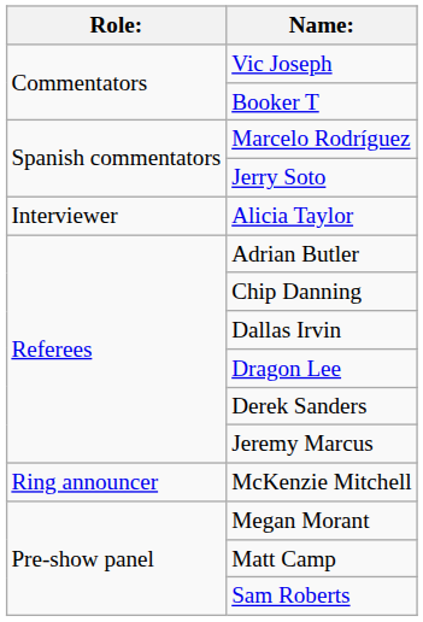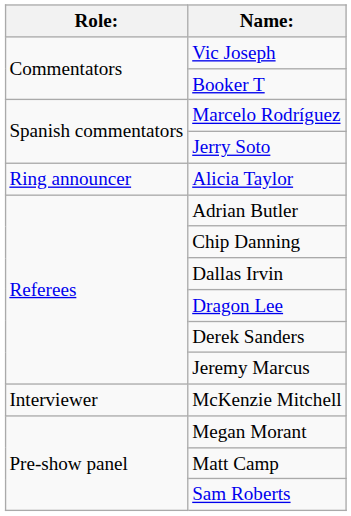Alicia Taylor | Role:: Interviewer -> Ring announcer
McKenzie Mitchell | Role:: Ring announcer -> Interviewer
